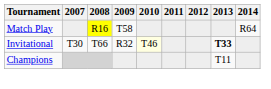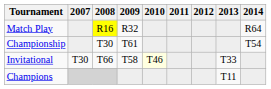Match Play | 2009: T58 -> R32
+ row: Championship | T30 | T61 | T54
Invitational | 2009: R32 -> T58
Invitational | 2013: bold -> normal
